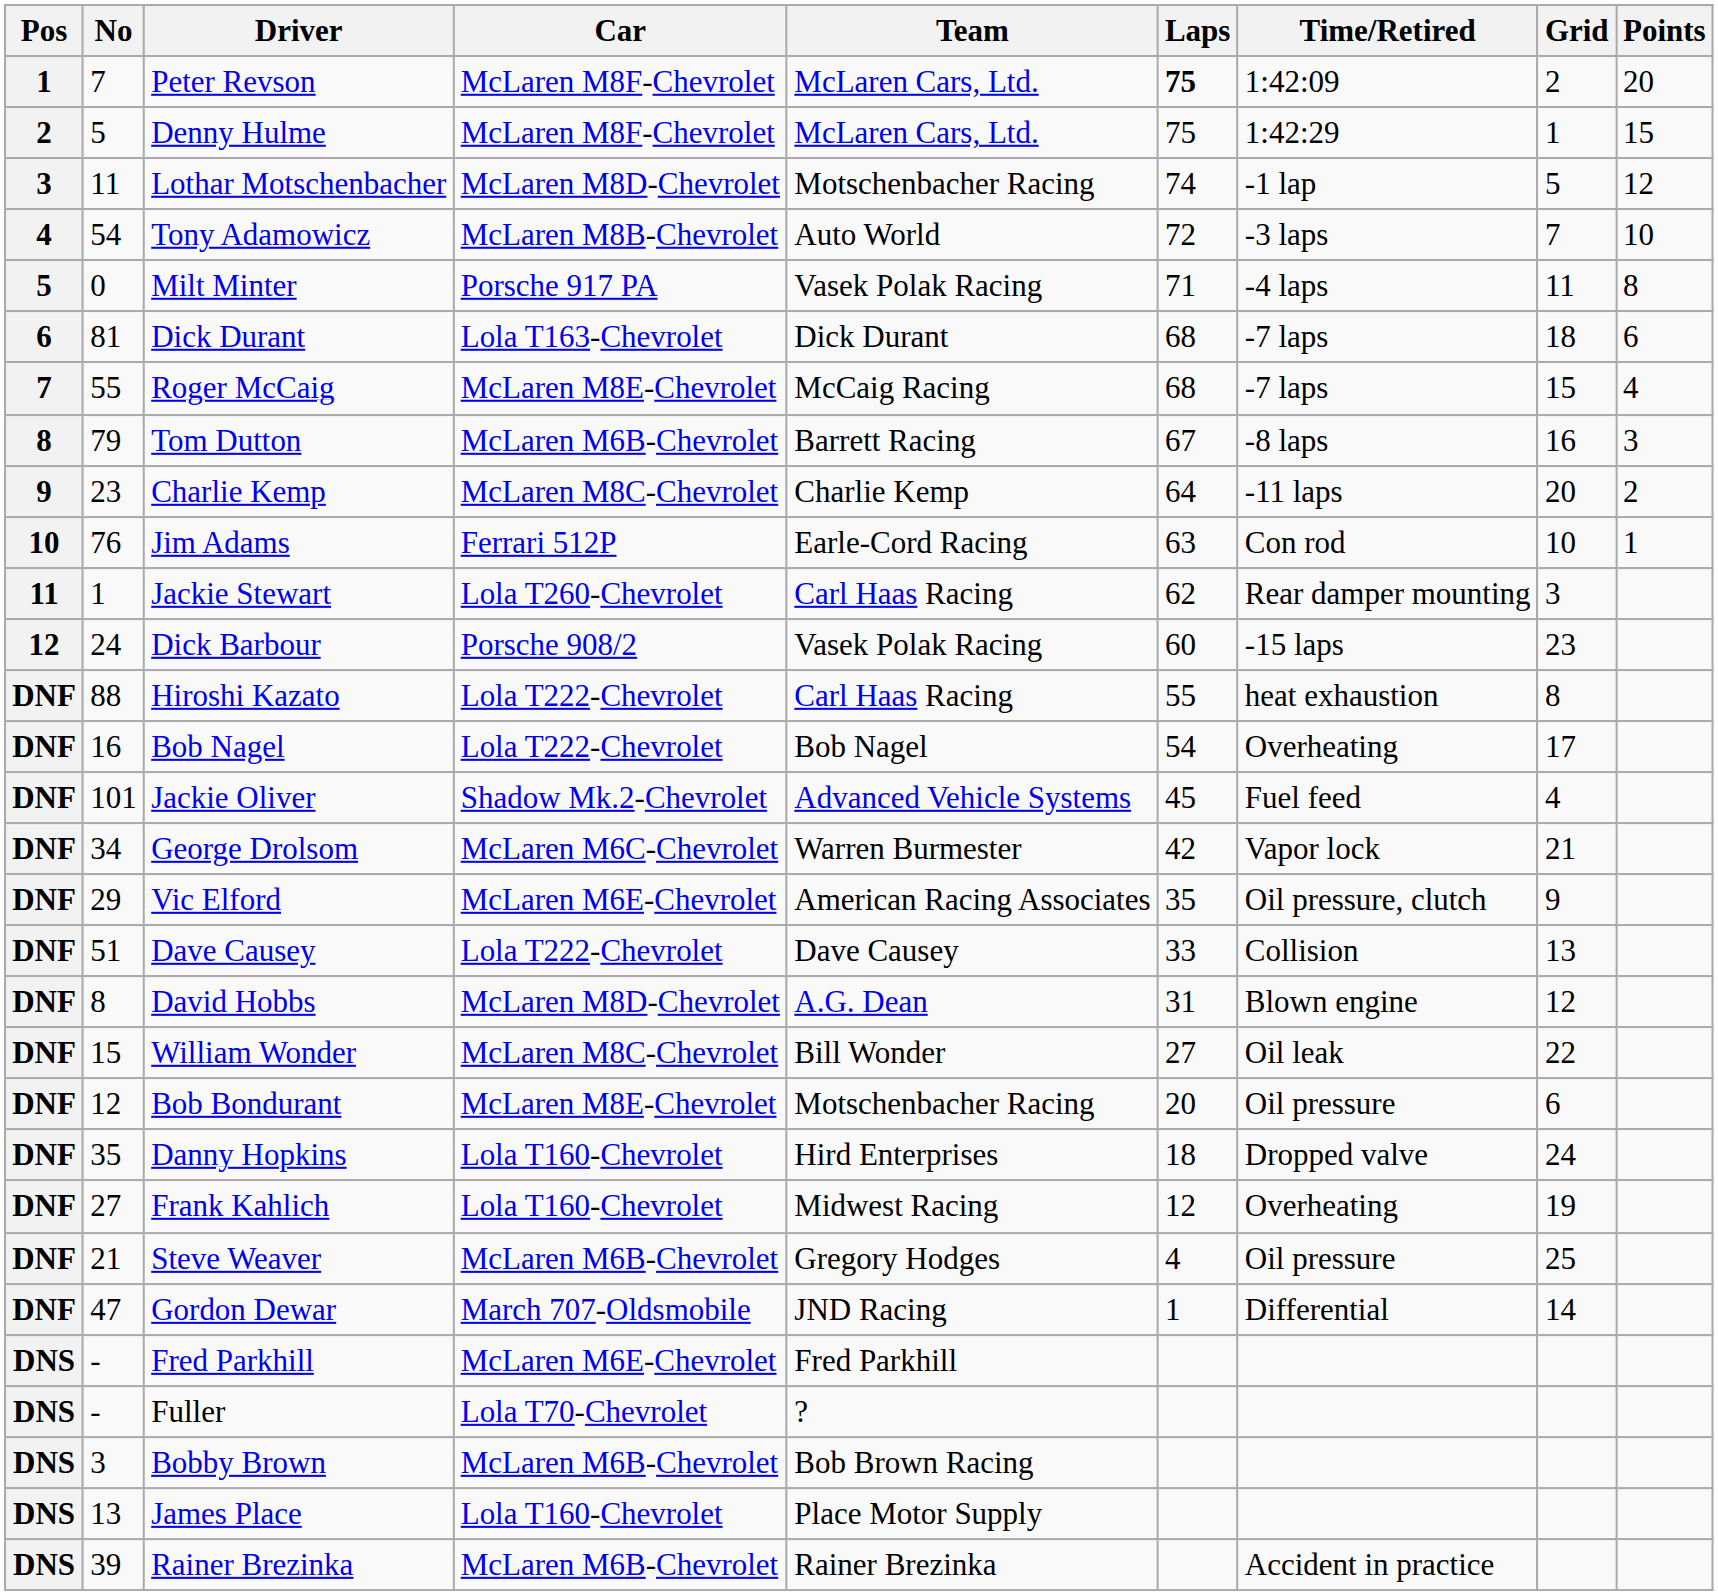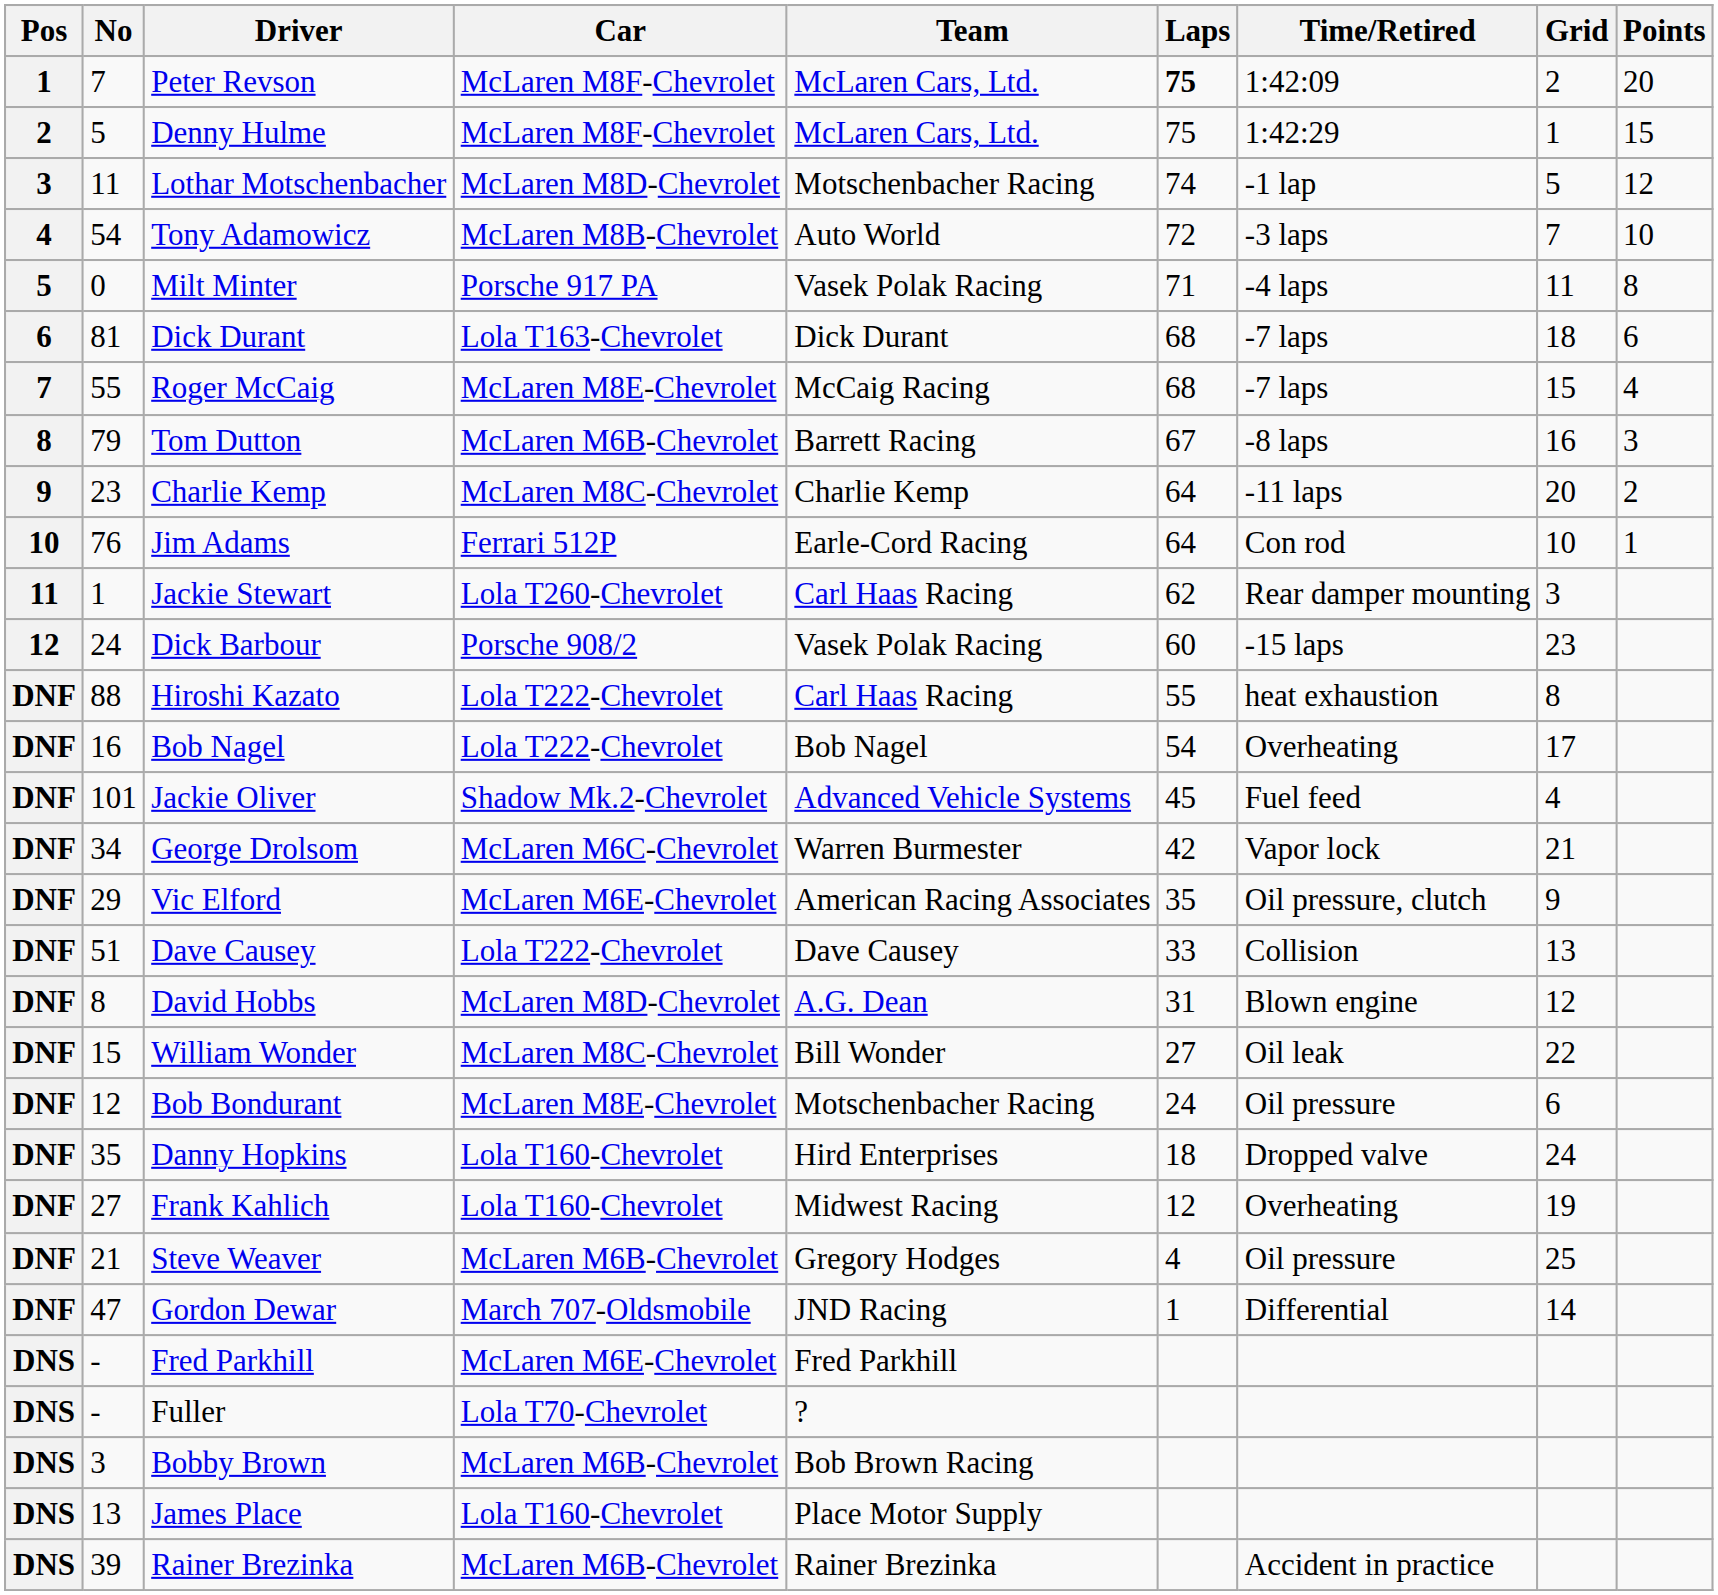Jim Adams | Laps: 63 -> 64
Bob Bondurant | Laps: 20 -> 24
